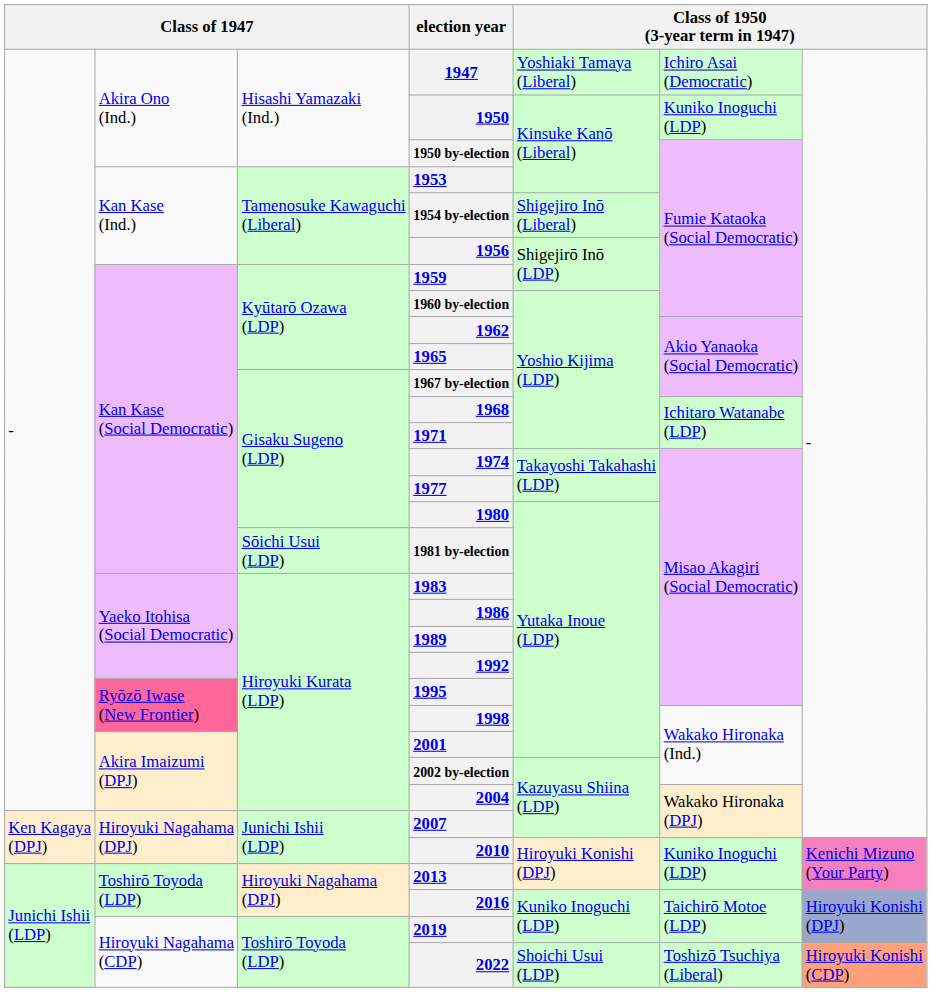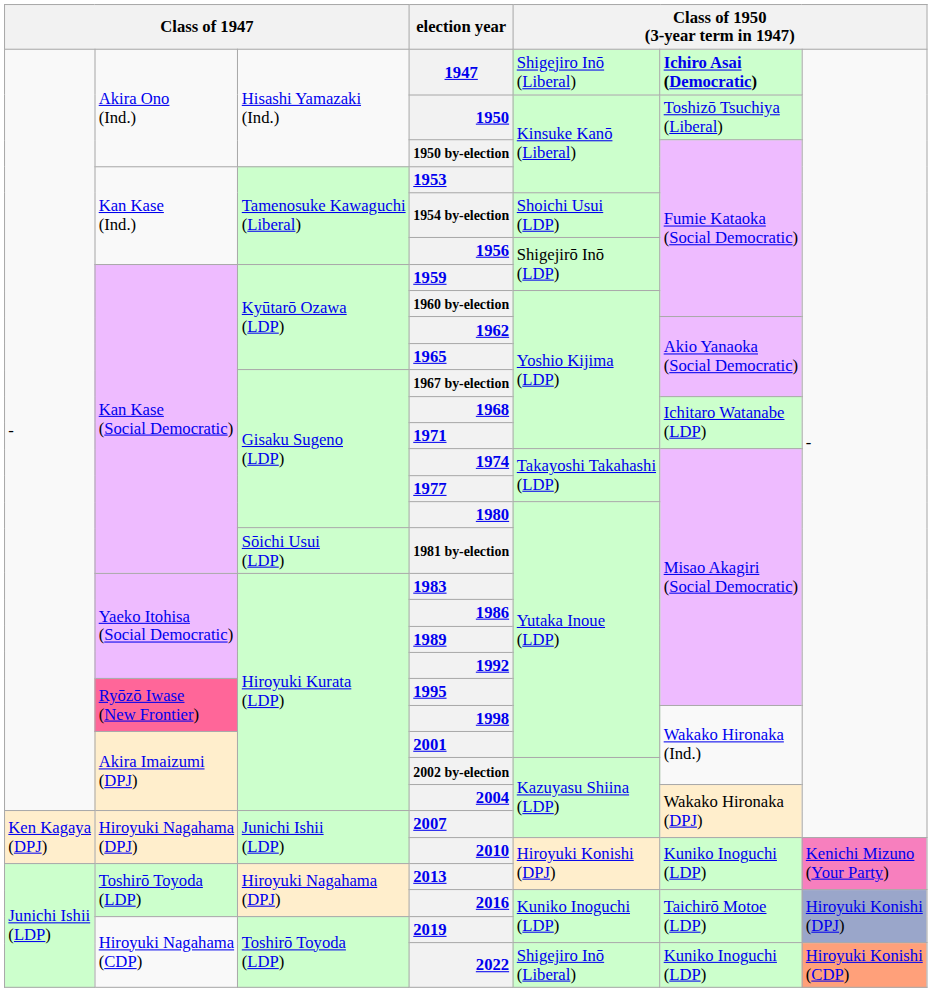1947 | column 5: Yoshiaki Tamaya (Liberal) -> Shigejiro Inō (Liberal)
1947 | column 6: normal -> bold
1950 | column 6: Kuniko Inoguchi (LDP) -> Toshizō Tsuchiya (Liberal)
1954 by-election | column 5: Shigejiro Inō (Liberal) -> Shoichi Usui (LDP)
2022 | column 5: Shoichi Usui (LDP) -> Shigejiro Inō (Liberal)
2022 | column 6: Toshizō Tsuchiya (Liberal) -> Kuniko Inoguchi (LDP)
